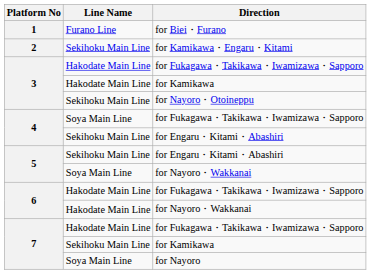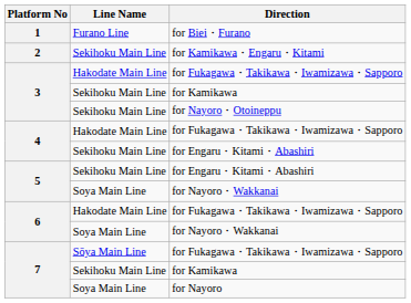3 / for Kamikawa | Line Name: Hakodate Main Line -> Sekihoku Main Line
4 / for Fukagawa・Takikawa・Iwamizawa・Sapporo | Line Name: Soya Main Line -> Hakodate Main Line
6 / for Nayoro・Wakkanai | Line Name: Hakodate Main Line -> Soya Main Line
7 / for Fukagawa・Takikawa・Iwamizawa・Sapporo | Line Name: Hakodate Main Line -> Sōya Main Line
